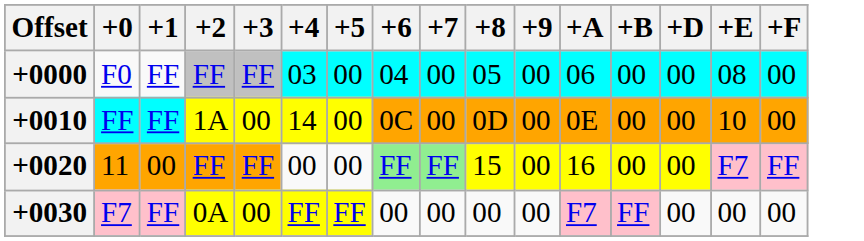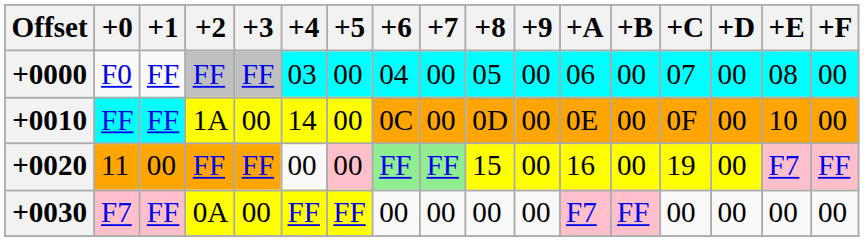+ column: +C | 07 | 0F | 19 | 00
+0020 | +5: no background -> pink background
